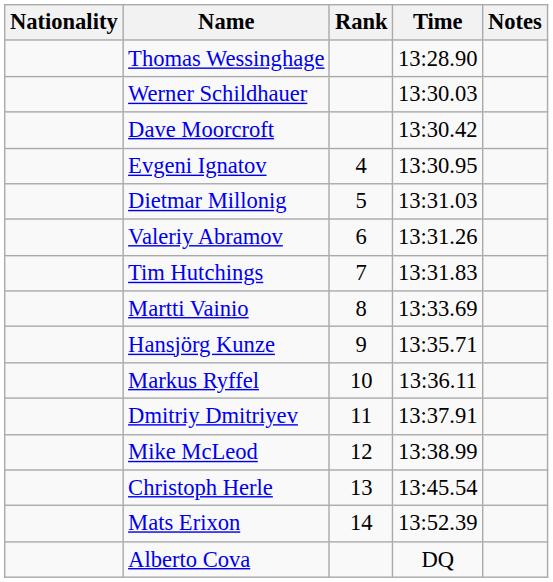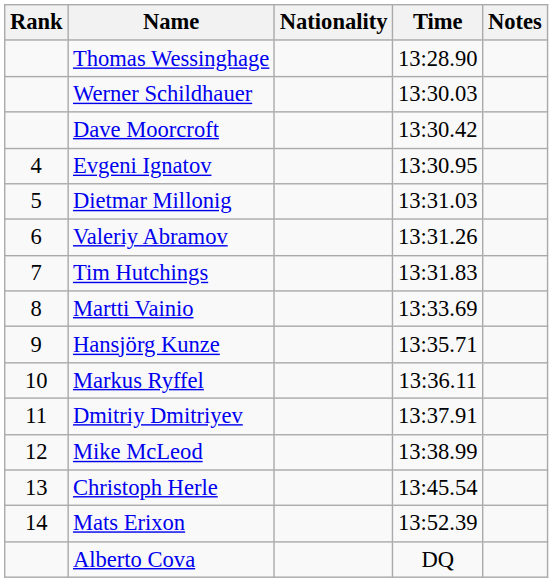columns swapped: Rank <-> Nationality
